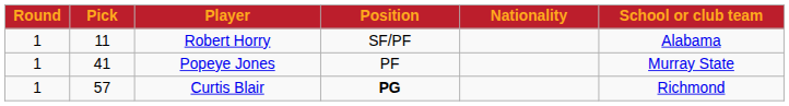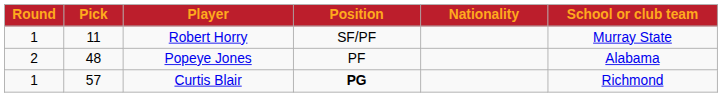Robert Horry | School or club team: Alabama -> Murray State
Popeye Jones | Round: 1 -> 2
Popeye Jones | Pick: 41 -> 48
Popeye Jones | School or club team: Murray State -> Alabama
